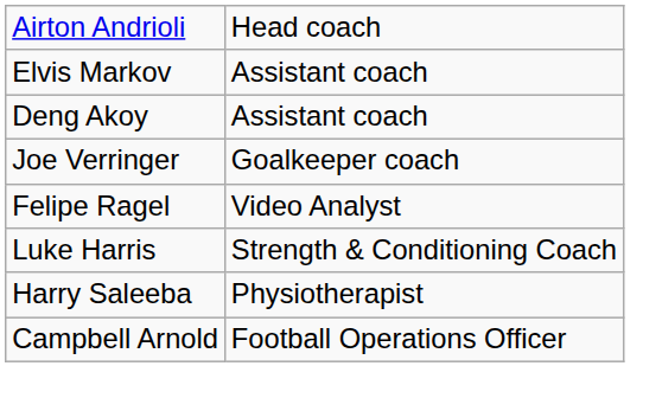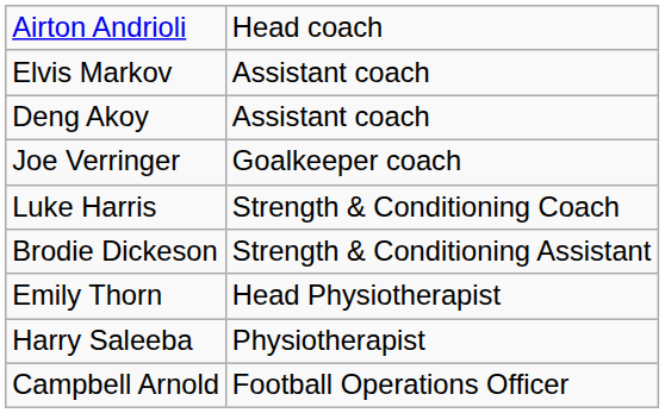- row: Felipe Ragel | Video Analyst
+ row: Brodie Dickeson | Strength & Conditioning Assistant
+ row: Emily Thorn | Head Physiotherapist
